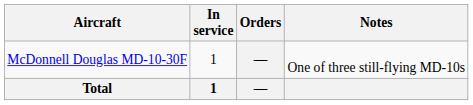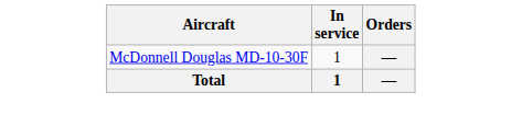- column: Notes | One of three still-flying MD-10s
